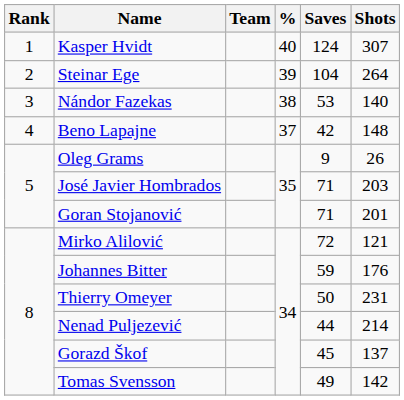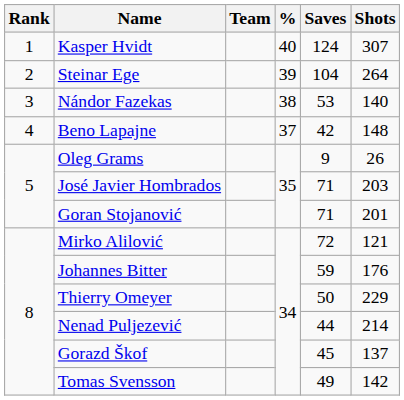Thierry Omeyer | Shots: 231 -> 229
